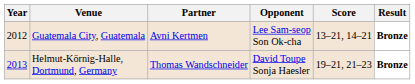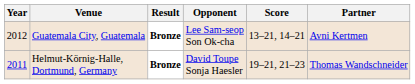columns swapped: Partner <-> Result
Helmut-Körnig-Halle, Dortmund, Germany | Year: 2013 -> 2011
